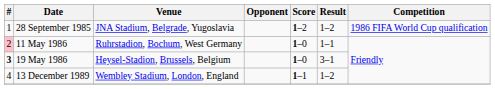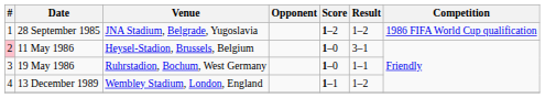11 May 1986 | Venue: Ruhrstadion, Bochum, West Germany -> Heysel-Stadion, Brussels, Belgium
11 May 1986 | Result: 1–1 -> 3–1
19 May 1986 | #: bold -> normal
19 May 1986 | Venue: Heysel-Stadion, Brussels, Belgium -> Ruhrstadion, Bochum, West Germany
19 May 1986 | Result: 3–1 -> 1–1
